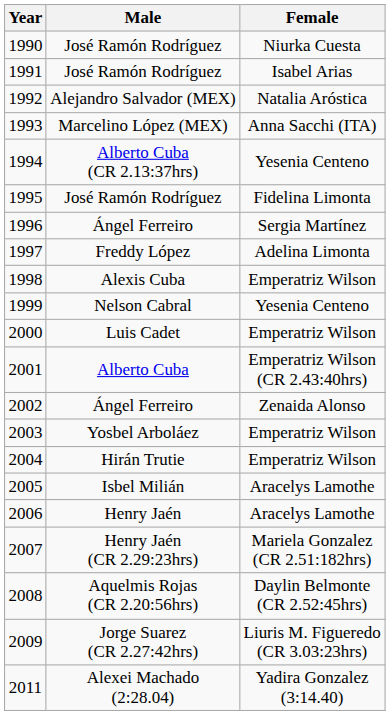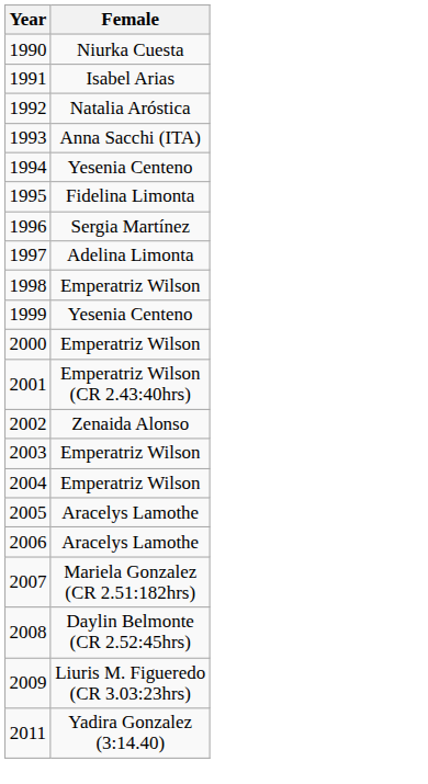- column: Male | José Ramón Rodríguez | José Ramón Rodríguez | Alejandro Salvador (MEX) | Marcelino López (MEX) | Alberto Cuba (CR 2.13:37hrs) | José Ramón Rodríguez | Ángel Ferreiro | Freddy López | Alexis Cuba | Nelson Cabral | Luis Cadet | Alberto Cuba | Ángel Ferreiro | Yosbel Arboláez | Hirán Trutie | Isbel Milián | Henry Jaén | Henry Jaén (CR 2.29:23hrs) | Aquelmis Rojas (CR 2.20:56hrs) | Jorge Suarez (CR 2.27:42hrs) | Alexei Machado (2:28.04)
